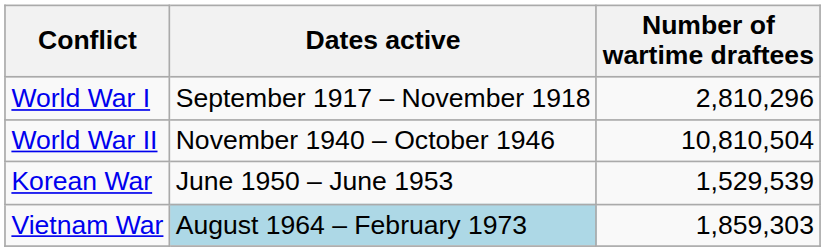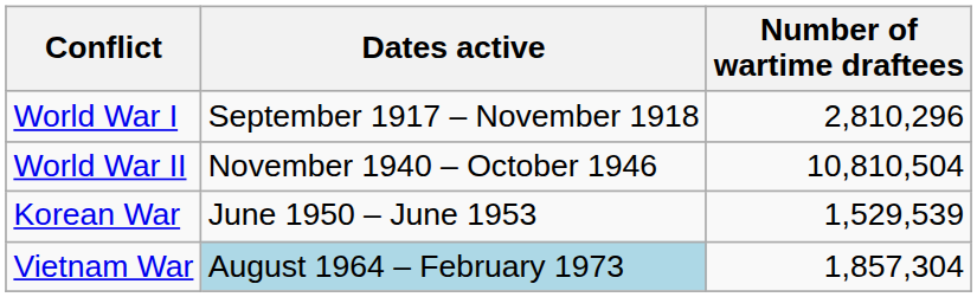Vietnam War | Number of wartime draftees: 1,859,303 -> 1,857,304
